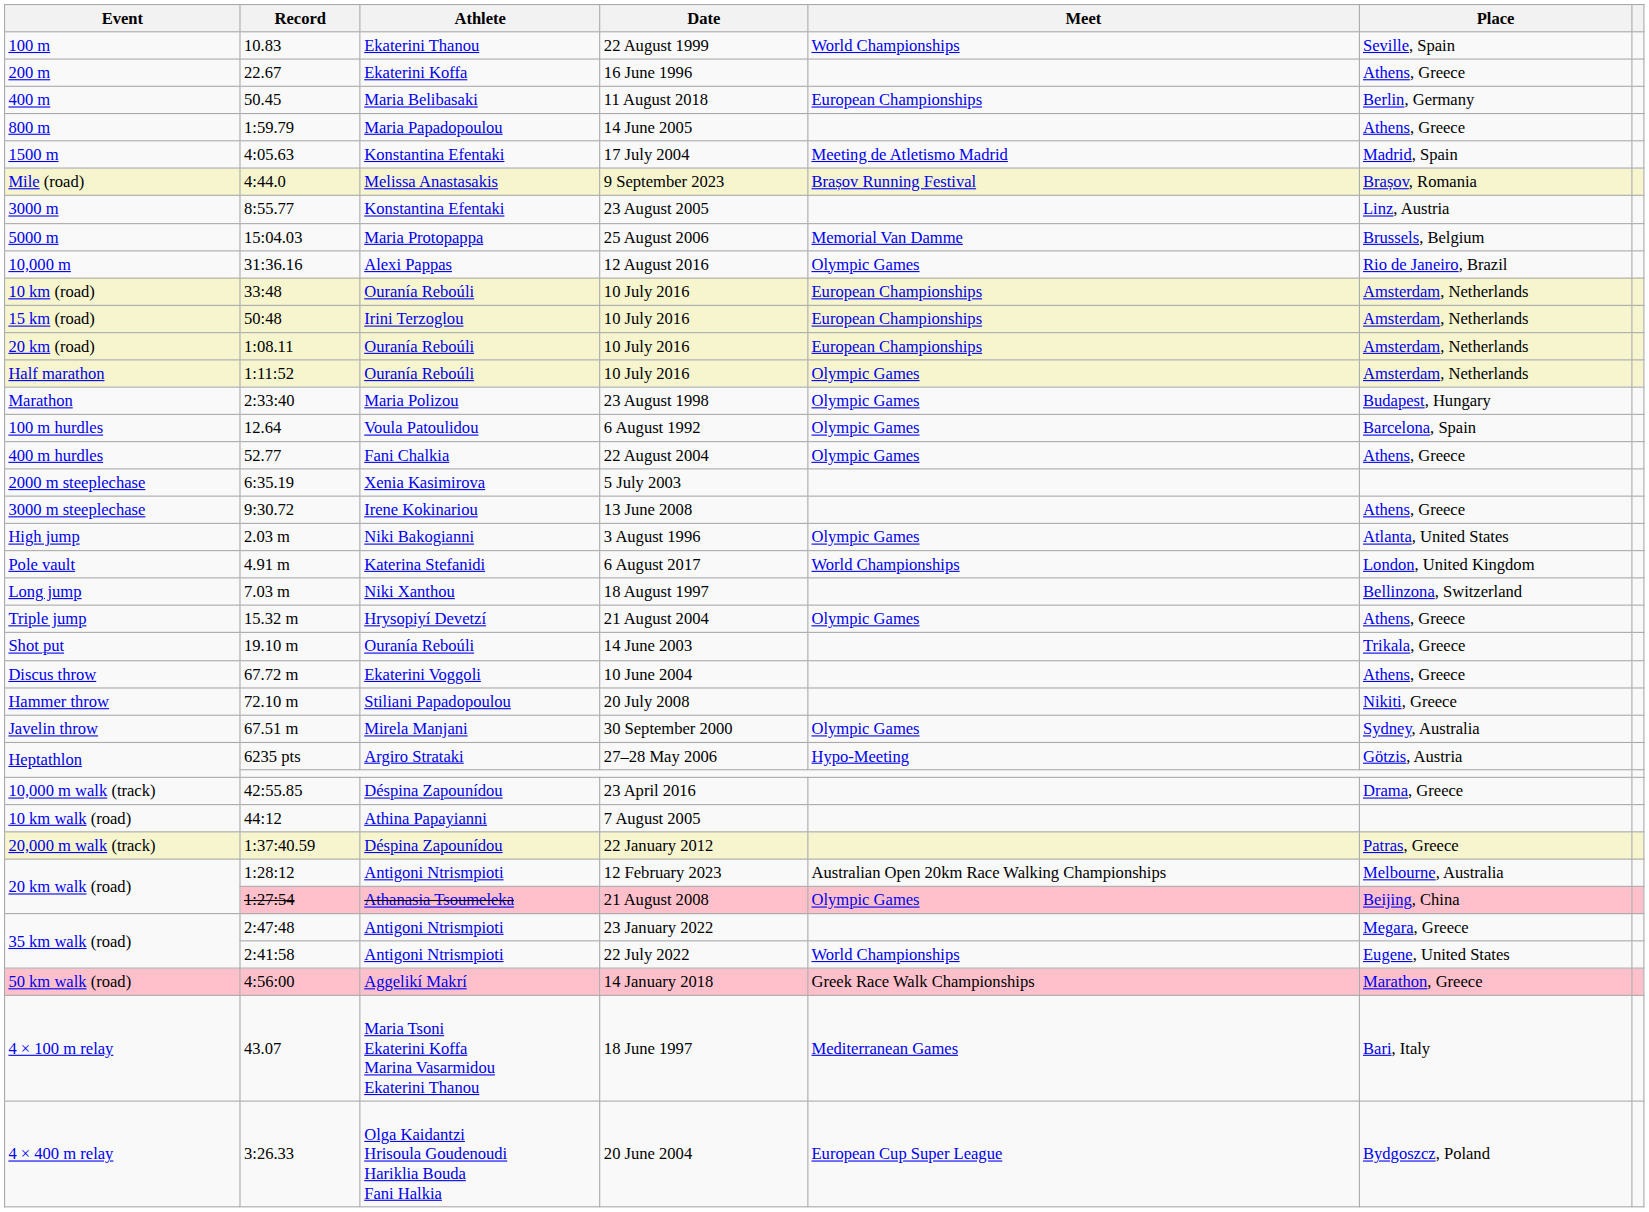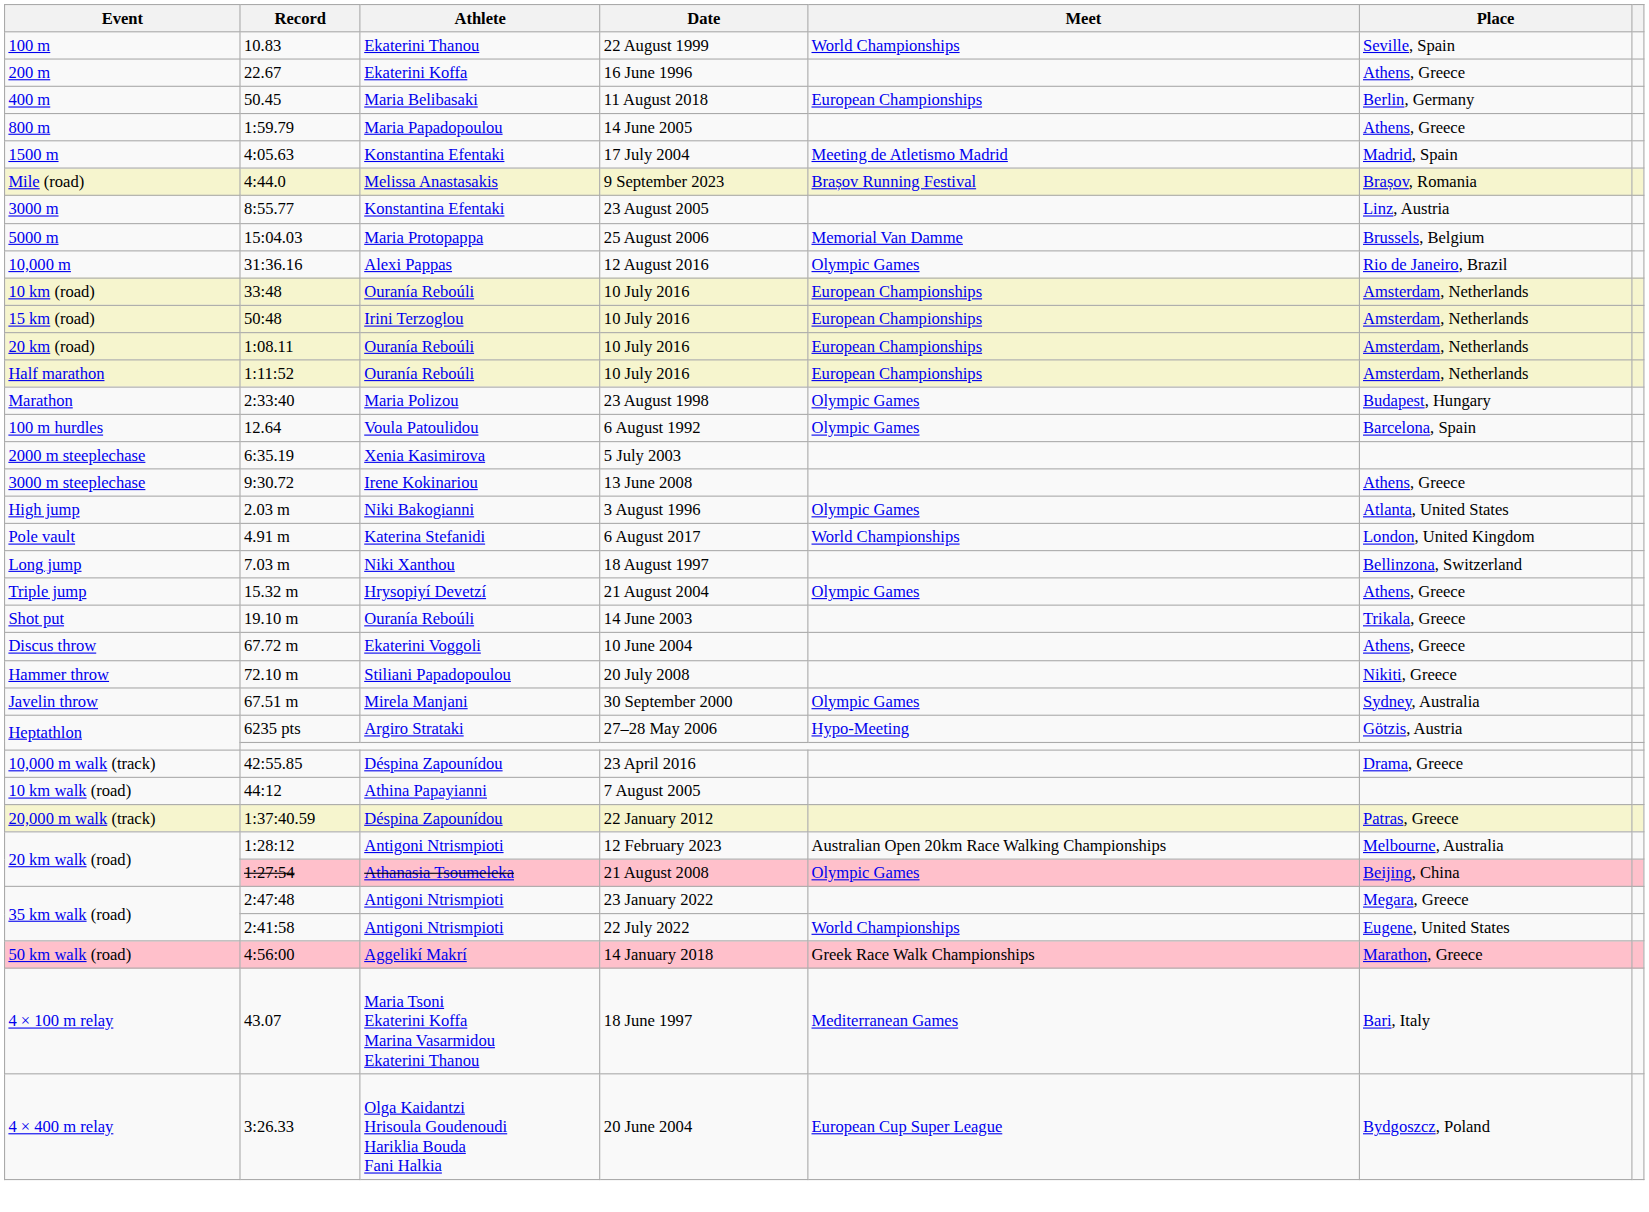Half marathon | Meet: Olympic Games -> European Championships
- row: 400 m hurdles | 52.77 | Fani Chalkia | 22 August 2004 | Olympic Games | Athens, Greece
